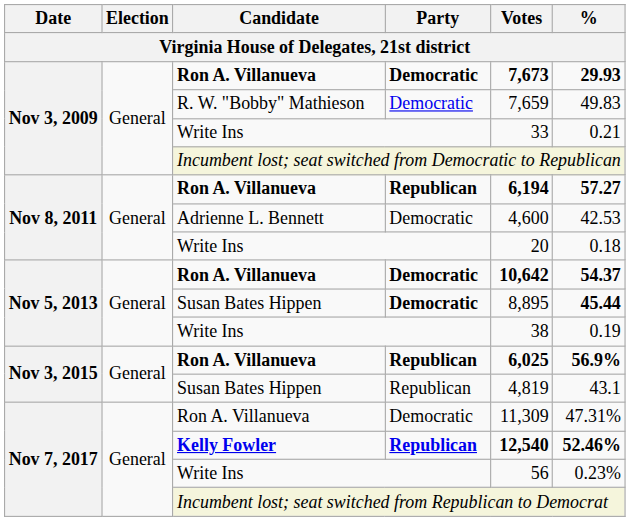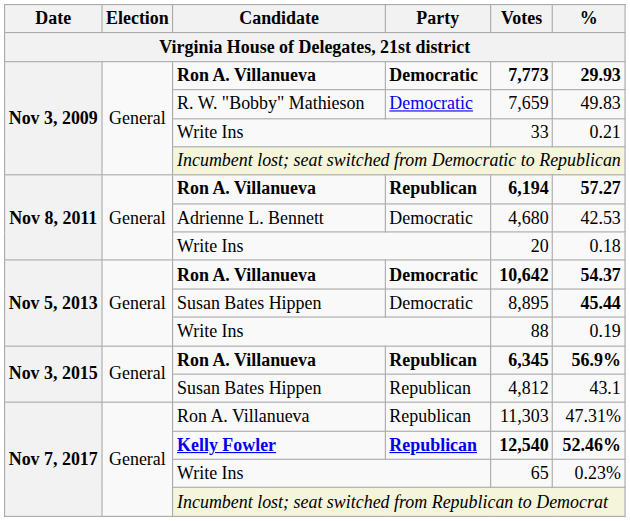Nov 3, 2009 / Ron A. Villanueva | Votes: 7,673 -> 7,773
Adrienne L. Bennett | Votes: 4,600 -> 4,680
Nov 5, 2013 / Susan Bates Hippen | Party: bold -> normal
Nov 5, 2013 / Write Ins | Votes: 38 -> 88
Nov 3, 2015 / Ron A. Villanueva | Votes: 6,025 -> 6,345
Nov 3, 2015 / Susan Bates Hippen | Votes: 4,819 -> 4,812
Nov 7, 2017 / Ron A. Villanueva | Party: Democratic -> Republican
Nov 7, 2017 / Ron A. Villanueva | Votes: 11,309 -> 11,303
Nov 7, 2017 / Write Ins | Votes: 56 -> 65
